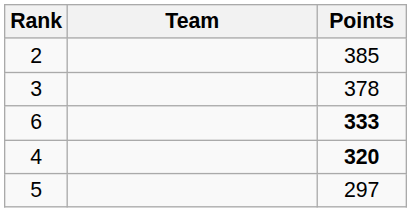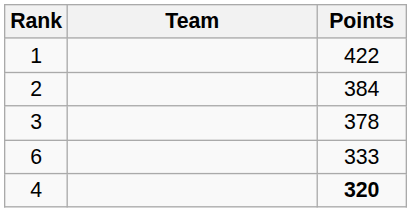+ row: 1 | 422
2 | Points: 385 -> 384
6 | Points: bold -> normal
- row: 5 | 297
